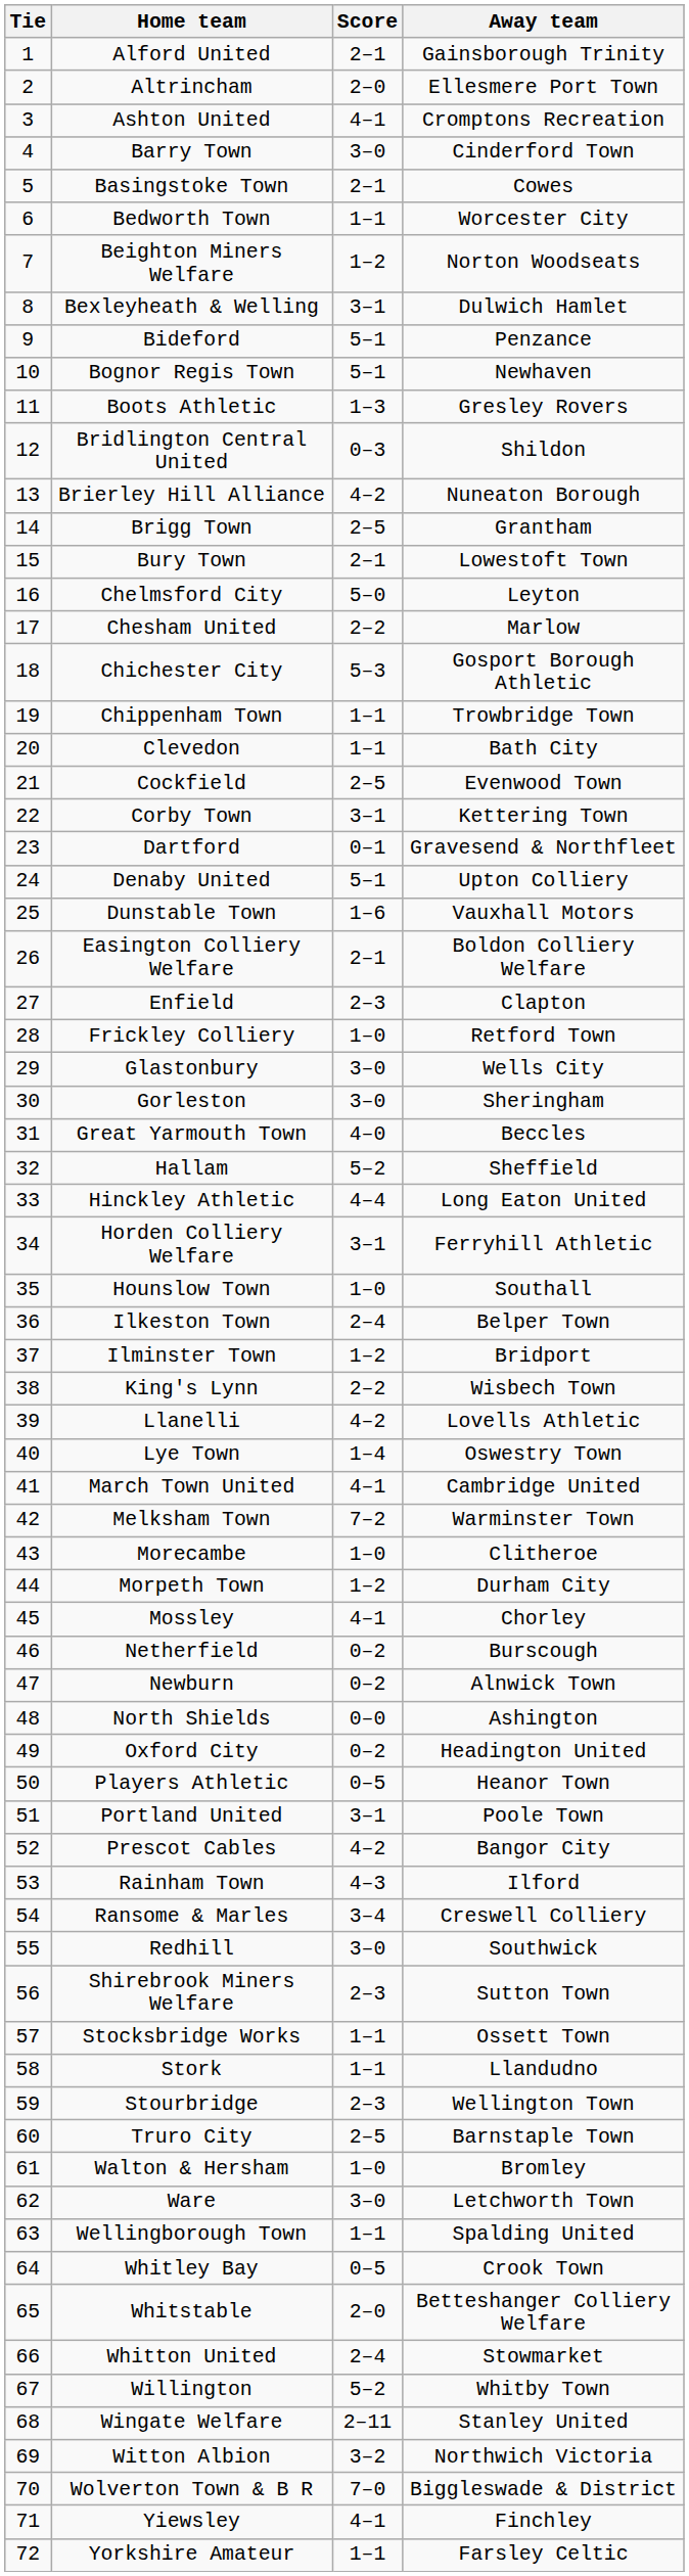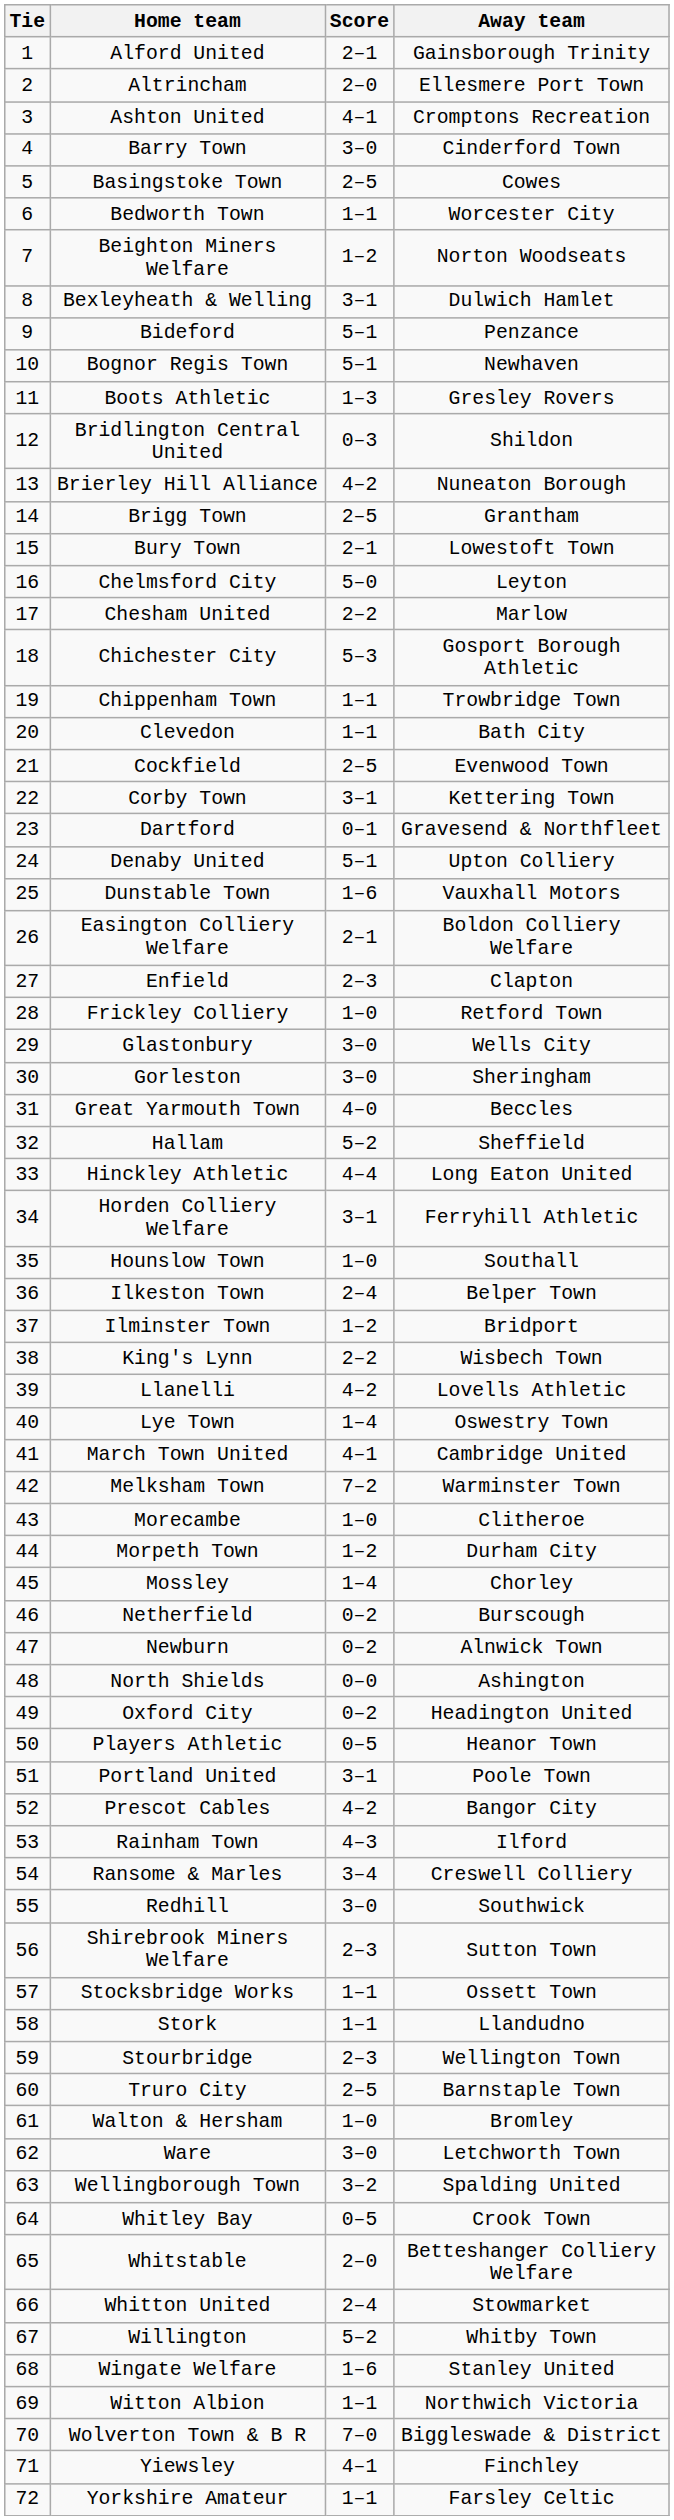Basingstoke Town | Score: 2–1 -> 2–5
Mossley | Score: 4–1 -> 1–4
Wellingborough Town | Score: 1–1 -> 3–2
Wingate Welfare | Score: 2–11 -> 1–6
Witton Albion | Score: 3–2 -> 1–1
